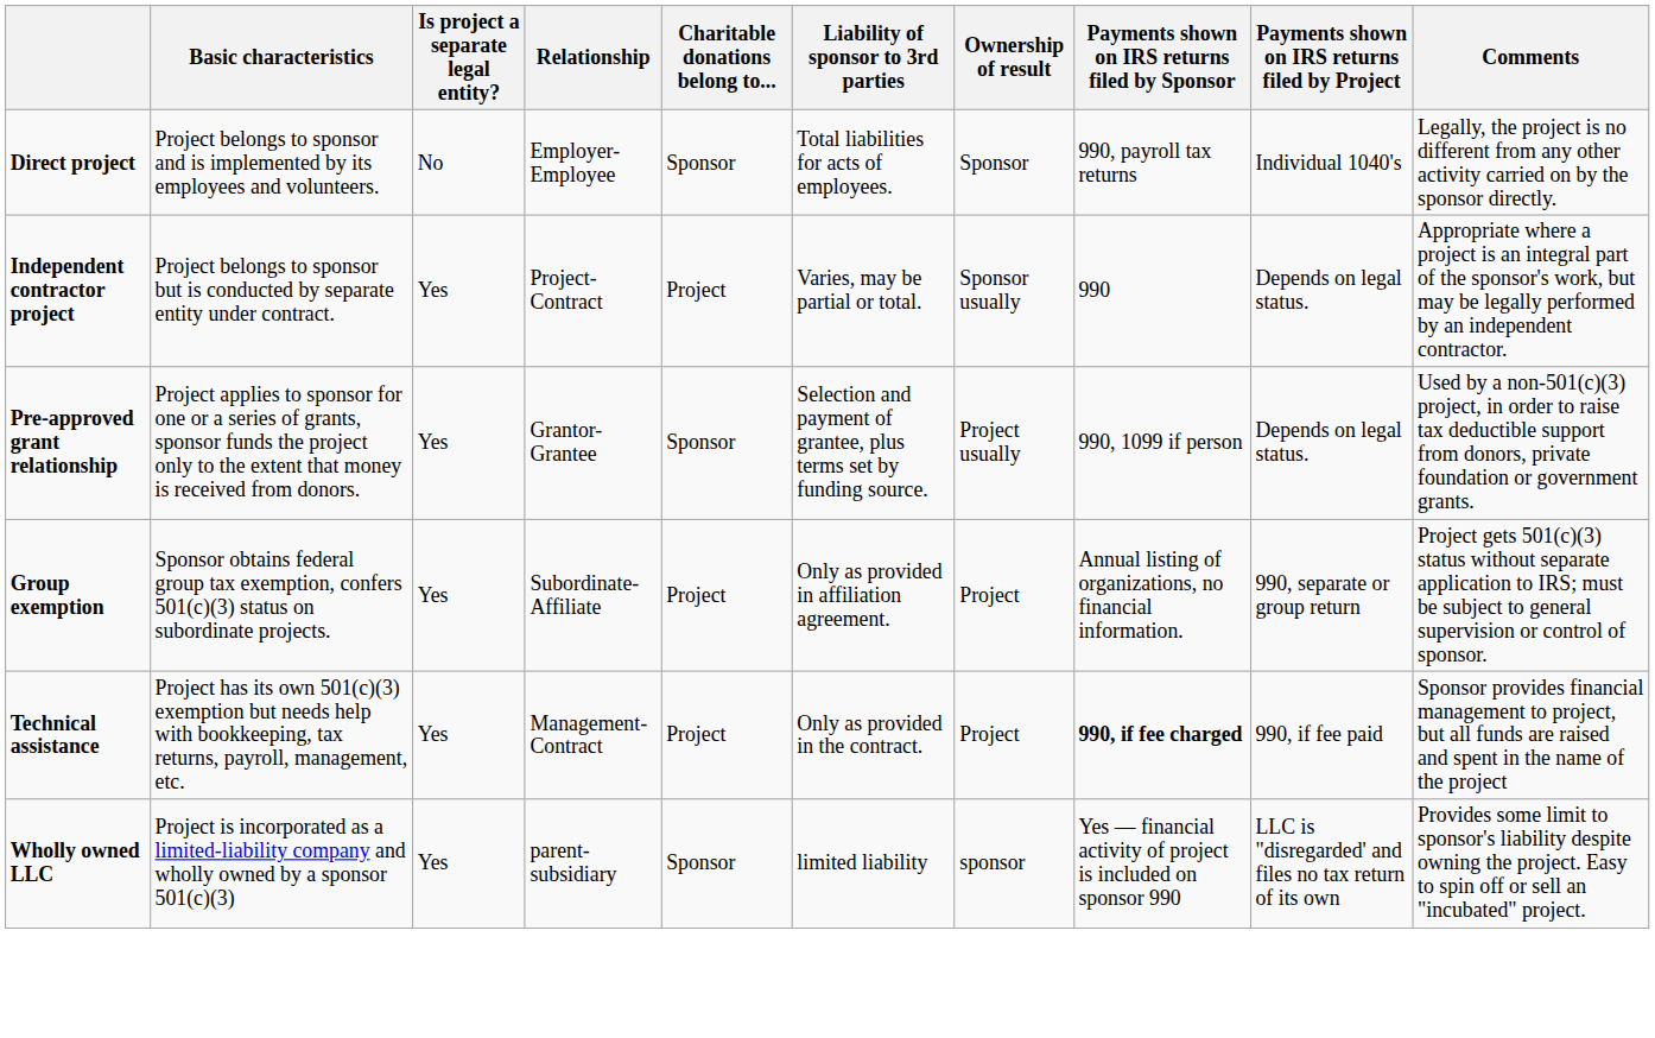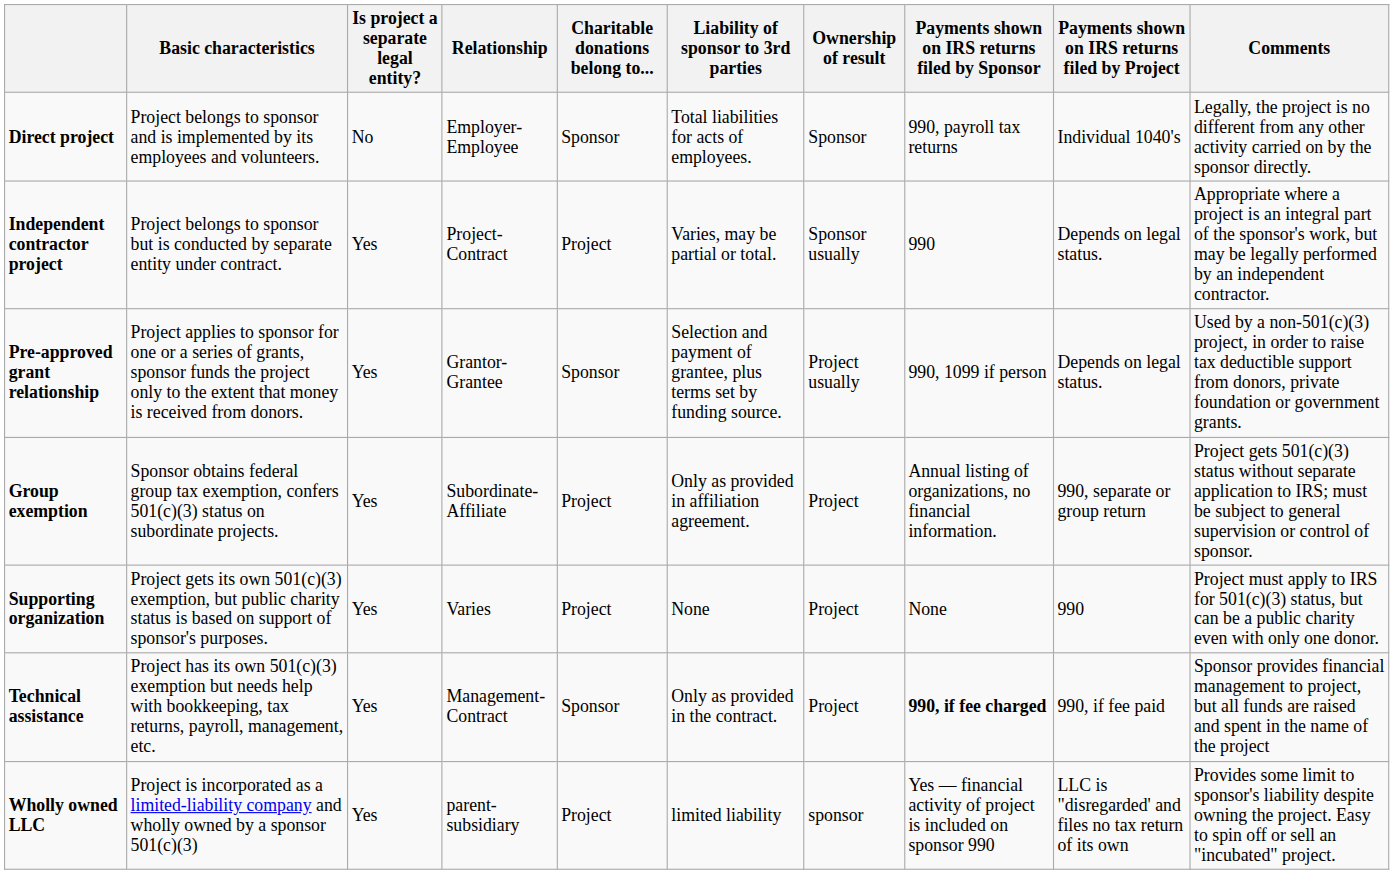+ row: Supporting organization | Project gets its own 501(c)(3) exemption, but public charity status is based on support of sponsor's purposes. | Yes | Varies | Project | None | Project | None | 990 | Project must apply to IRS for 501(c)(3) status, but can be a public charity even with only one donor.
Technical assistance | Charitable donations belong to...: Project -> Sponsor
Wholly owned LLC | Charitable donations belong to...: Sponsor -> Project
